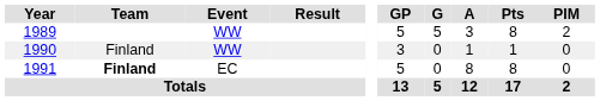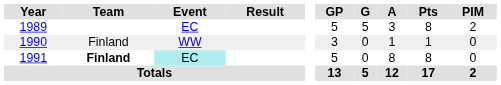1989 | Event: WW -> EC
1991 | Event: no background -> paleturquoise background
